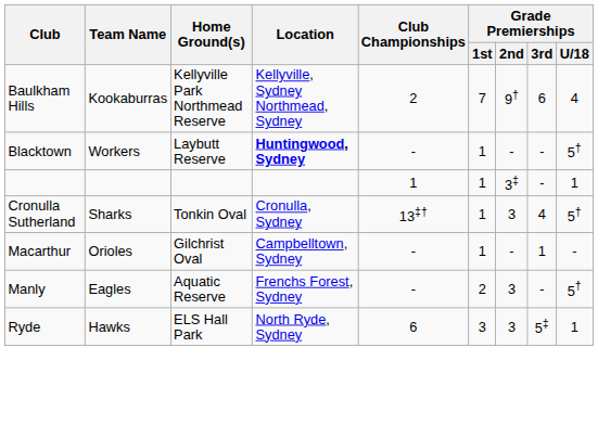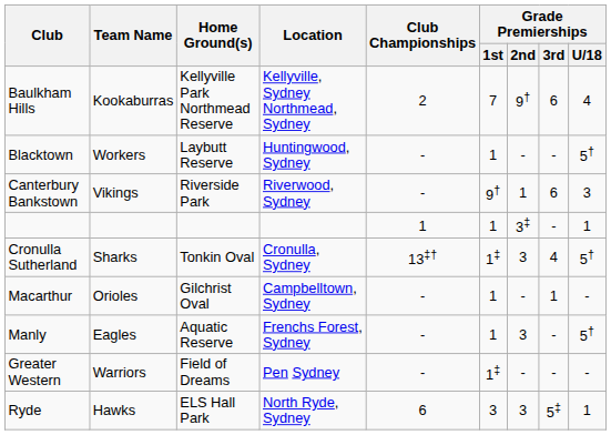Blacktown | Location: bold -> normal
+ row: Canterbury Bankstown | Vikings | Riverside Park | Riverwood, Sydney | - | 9† | 1 | 6 | 3
Cronulla Sutherland | Grade Premierships / 1st: 1 -> 1‡
Manly | Grade Premierships / 1st: 2 -> 1
+ row: Greater Western | Warriors | Field of Dreams | Pen Sydney | - | 1‡ | - | - | -
